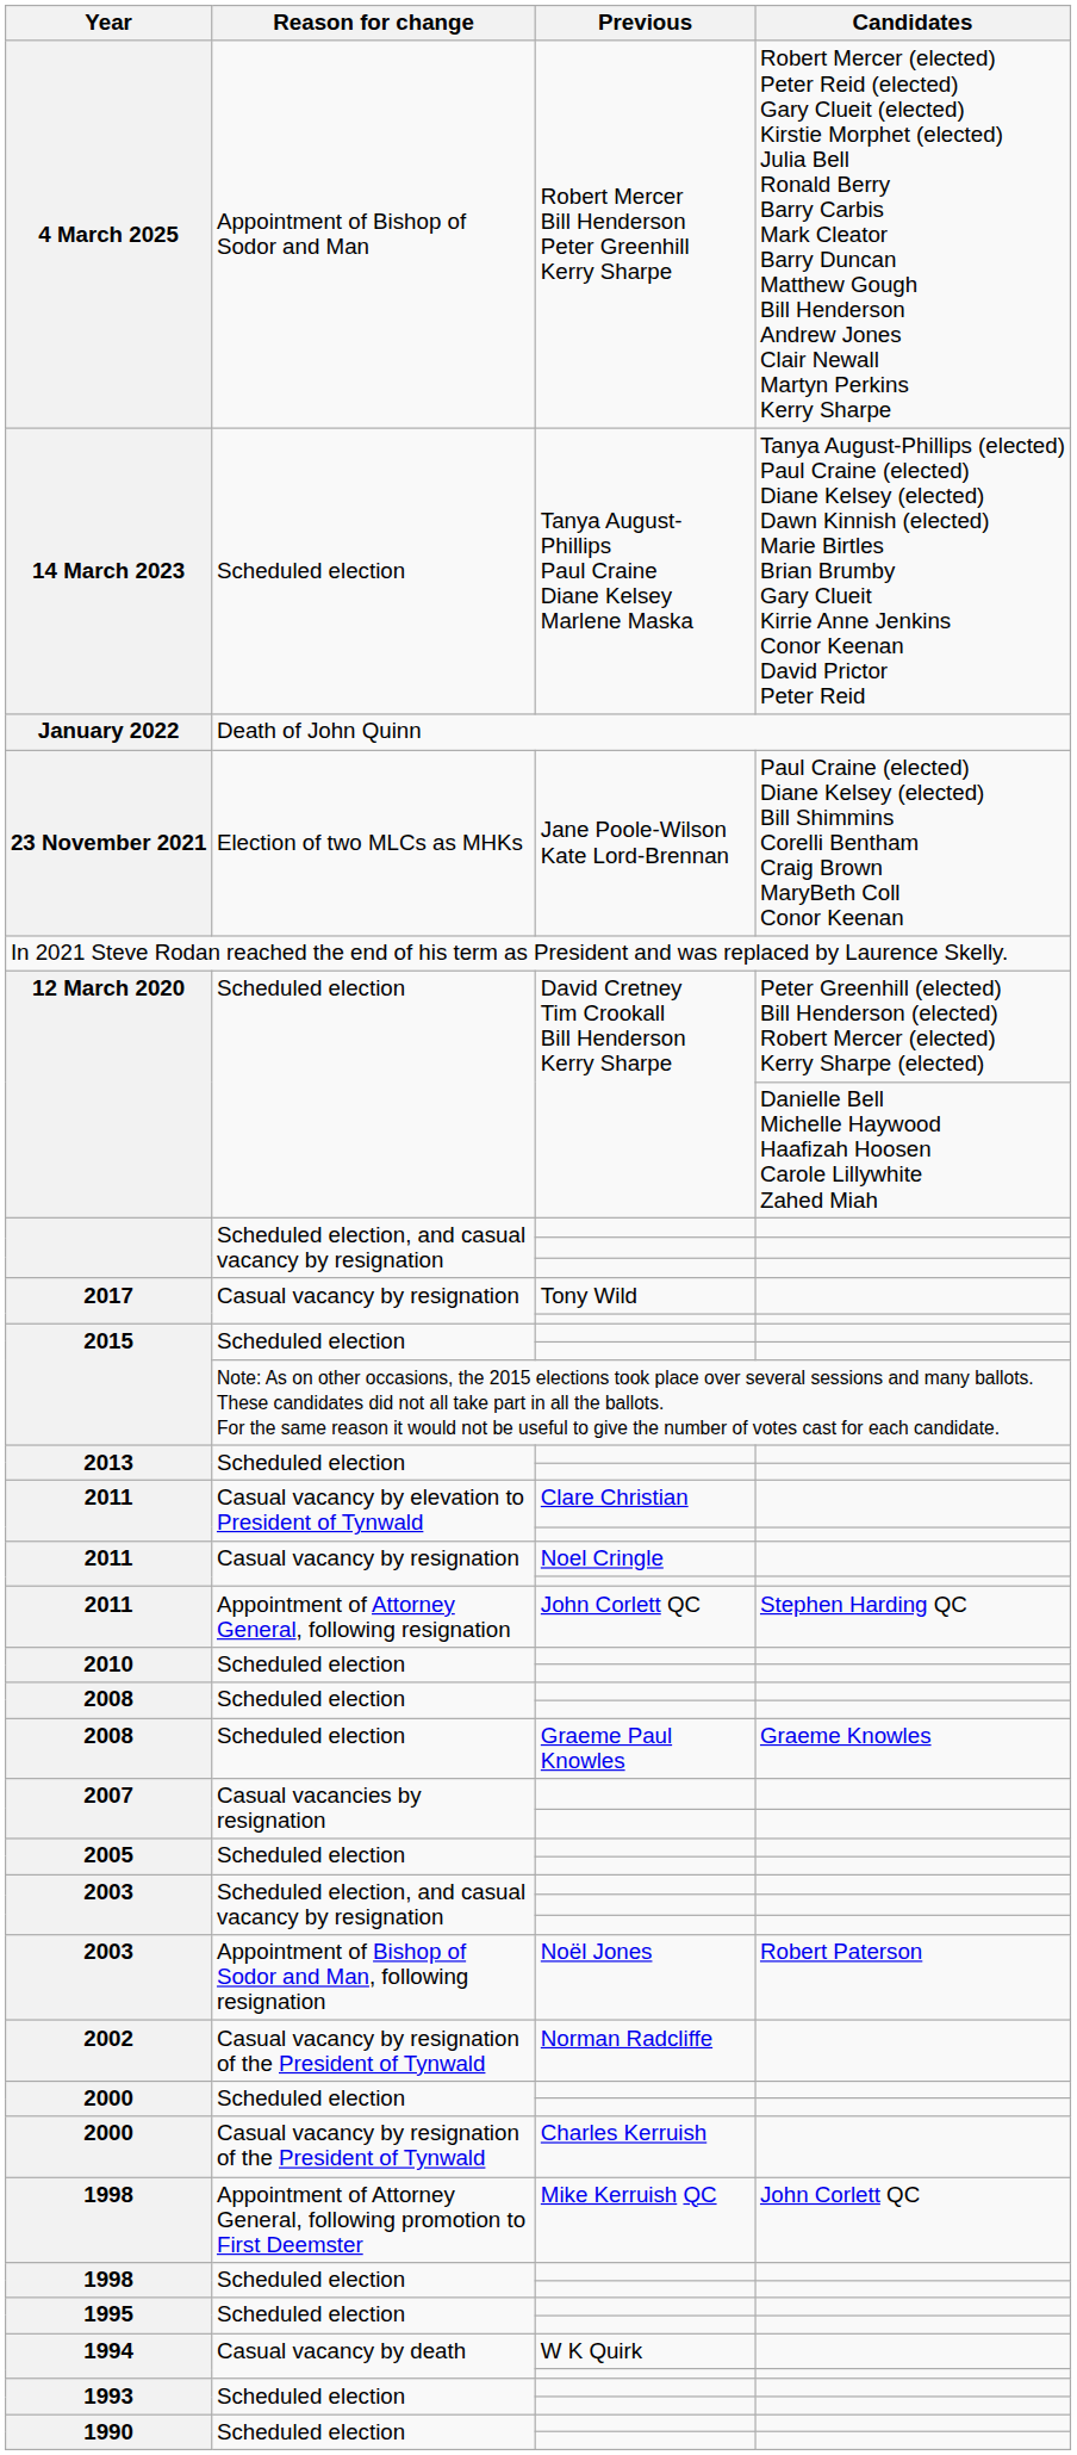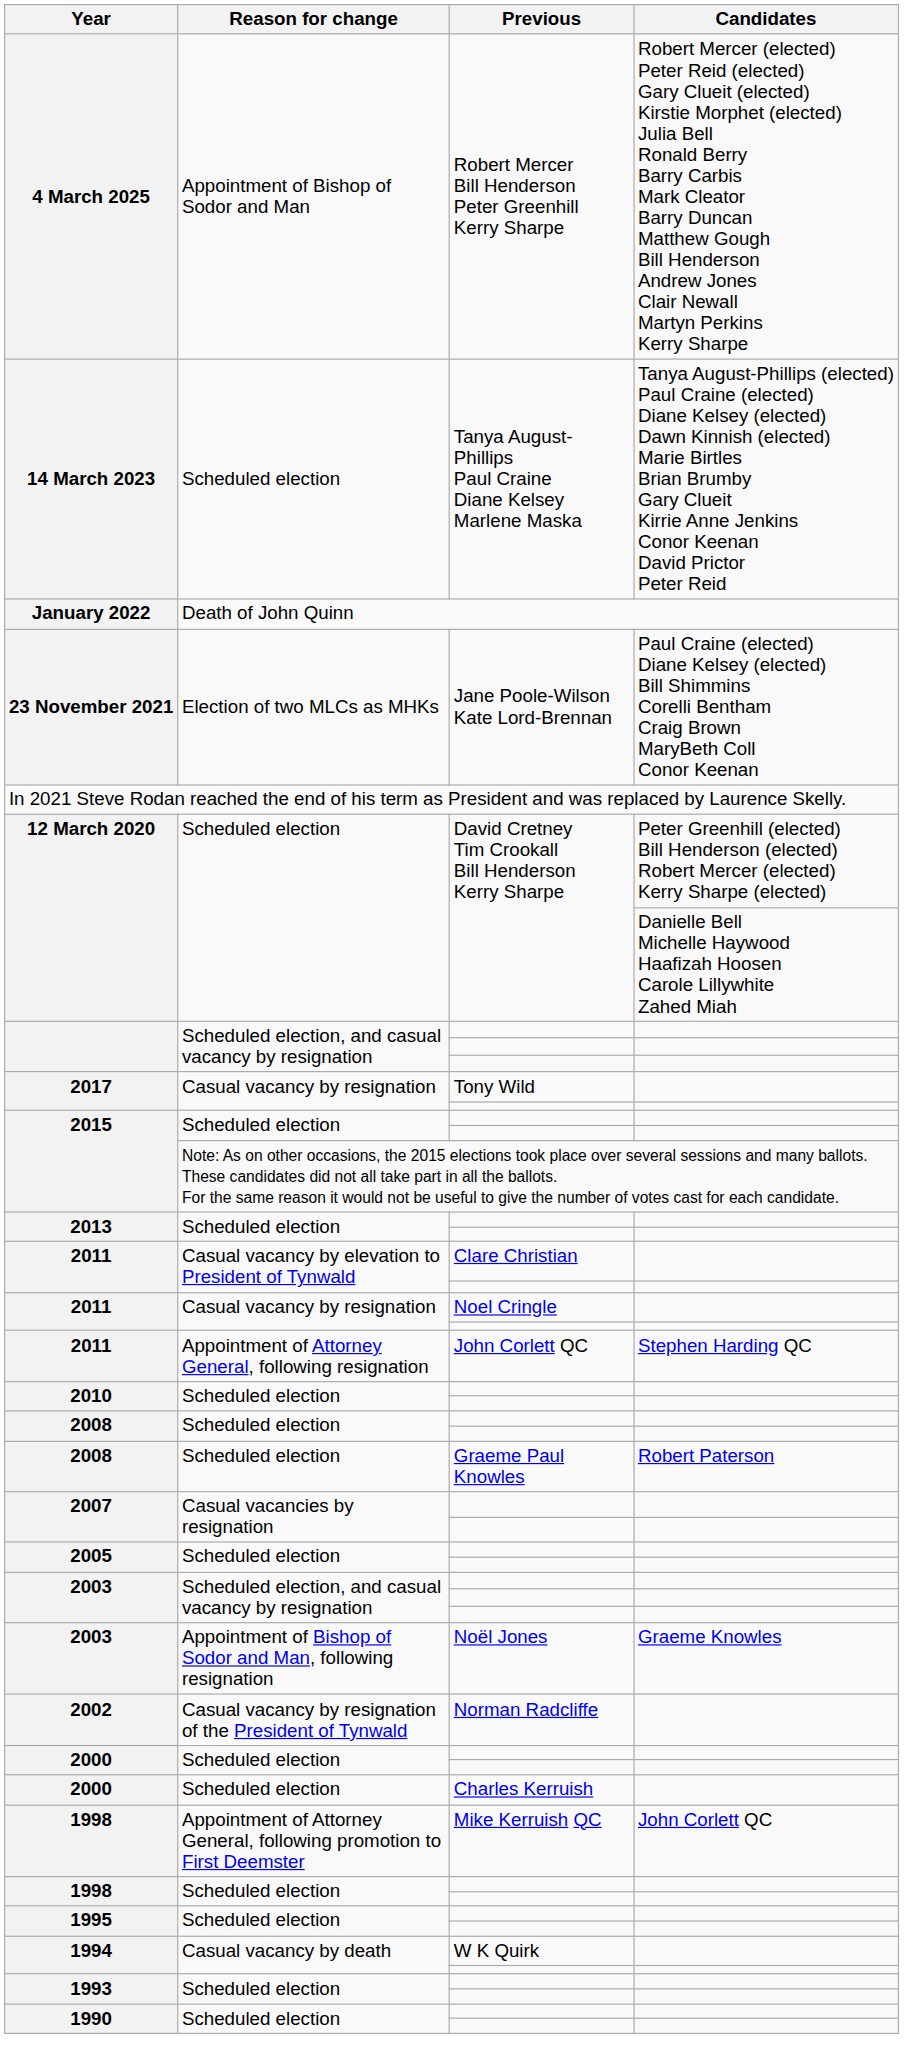2008 / Graeme Paul Knowles | Candidates: Graeme Knowles -> Robert Paterson
2003 / Noël Jones | Candidates: Robert Paterson -> Graeme Knowles
2000 / Charles Kerruish | Reason for change: Casual vacancy by resignation of the President of Tynwald -> Scheduled election
